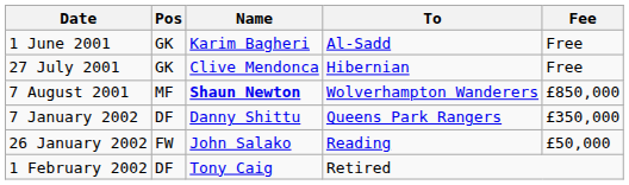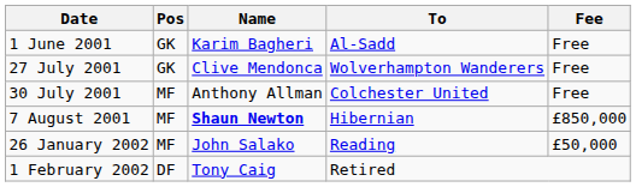27 July 2001 | To: Hibernian -> Wolverhampton Wanderers
+ row: 30 July 2001 | MF | Anthony Allman | Colchester United | Free
7 August 2001 | To: Wolverhampton Wanderers -> Hibernian
- row: 7 January 2002 | DF | Danny Shittu | Queens Park Rangers | £350,000
26 January 2002 | Pos: FW -> MF
